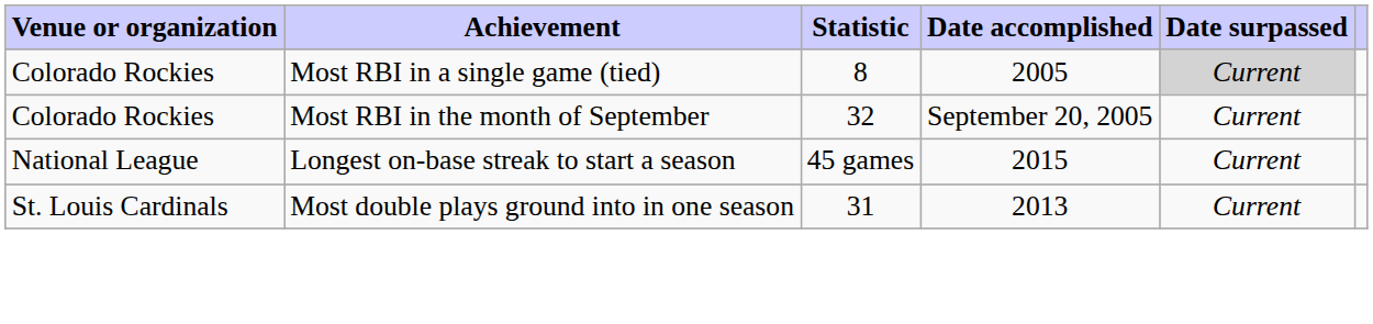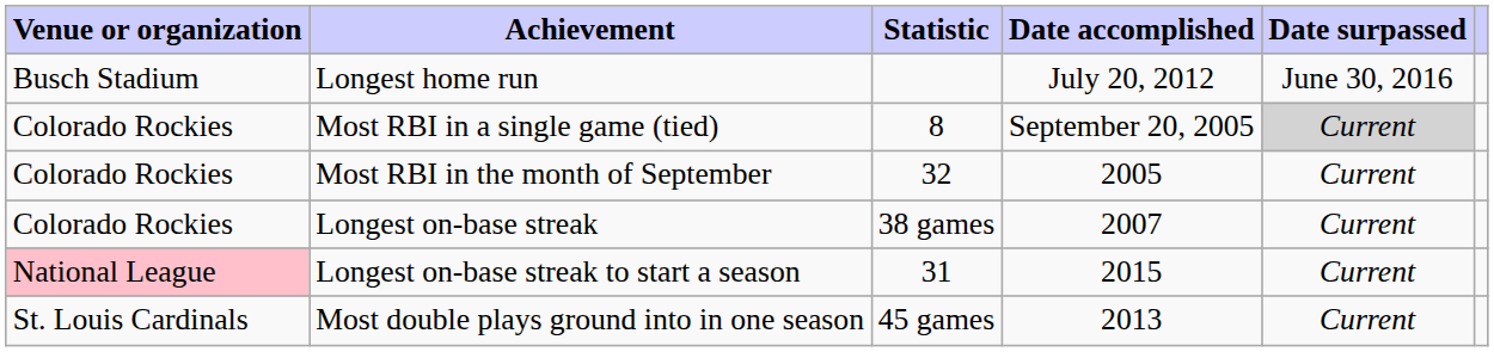+ row: Busch Stadium | Longest home run | July 20, 2012 | June 30, 2016
Most RBI in a single game (tied) | Date accomplished: 2005 -> September 20, 2005
Most RBI in the month of September | Date accomplished: September 20, 2005 -> 2005
+ row: Colorado Rockies | Longest on-base streak | 38 games | 2007 | Current
Longest on-base streak to start a season | Venue or organization: no background -> pink background
Longest on-base streak to start a season | Statistic: 45 games -> 31
Most double plays ground into in one season | Statistic: 31 -> 45 games
